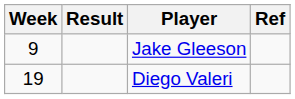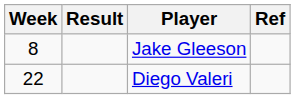Jake Gleeson | Week: 9 -> 8
Diego Valeri | Week: 19 -> 22
